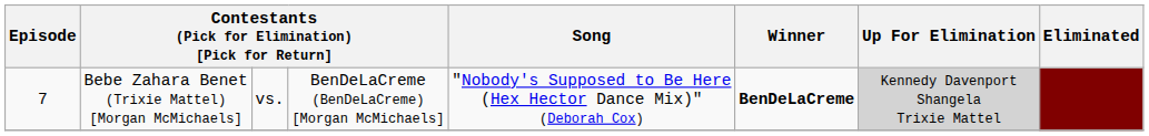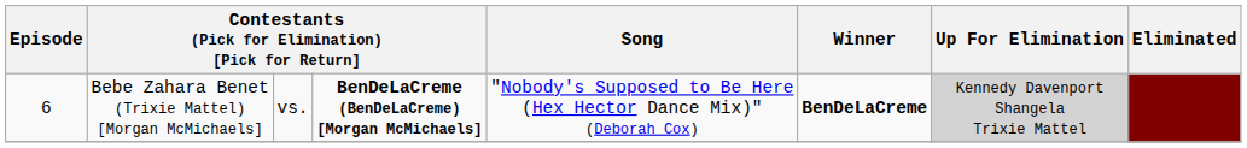Bebe Zahara Benet (Trixie Mattel) [Morgan McMichaels] | Episode: 7 -> 6
Bebe Zahara Benet (Trixie Mattel) [Morgan McMichaels] | column 4: normal -> bold
